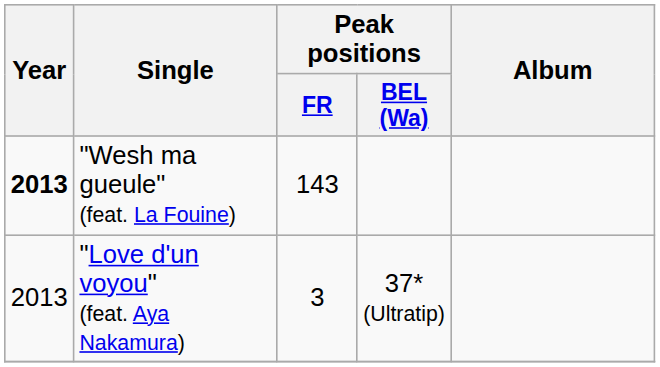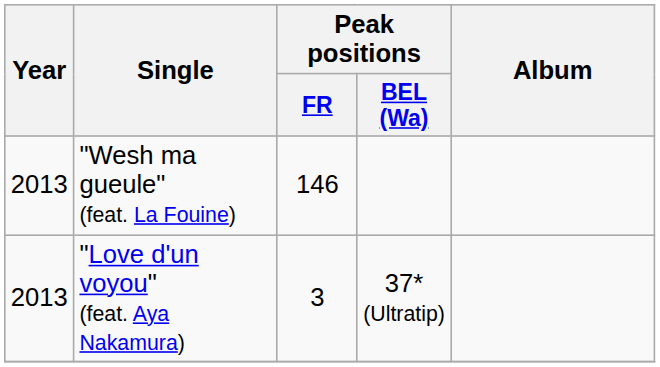"Wesh ma gueule" (feat. La Fouine) | Year: bold -> normal
"Wesh ma gueule" (feat. La Fouine) | Peak positions / FR: 143 -> 146
